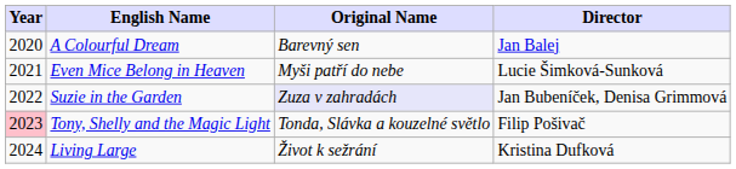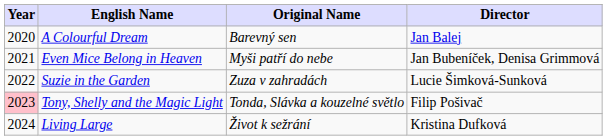Even Mice Belong in Heaven | Director: Lucie Šimková-Sunková -> Jan Bubeníček, Denisa Grimmová
Suzie in the Garden | Original Name: lavender background -> no background
Suzie in the Garden | Director: Jan Bubeníček, Denisa Grimmová -> Lucie Šimková-Sunková
